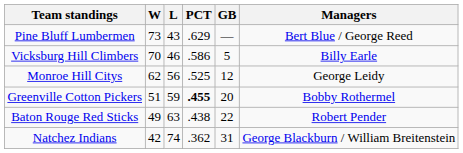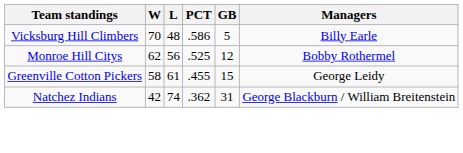- row: Pine Bluff Lumbermen | 73 | 43 | .629 | — | Bert Blue / George Reed
Vicksburg Hill Climbers | L: 46 -> 48
Monroe Hill Citys | Managers: George Leidy -> Bobby Rothermel
Greenville Cotton Pickers | W: 51 -> 58
Greenville Cotton Pickers | L: 59 -> 61
Greenville Cotton Pickers | PCT: bold -> normal
Greenville Cotton Pickers | GB: 20 -> 15
Greenville Cotton Pickers | Managers: Bobby Rothermel -> George Leidy
- row: Baton Rouge Red Sticks | 49 | 63 | .438 | 22 | Robert Pender
